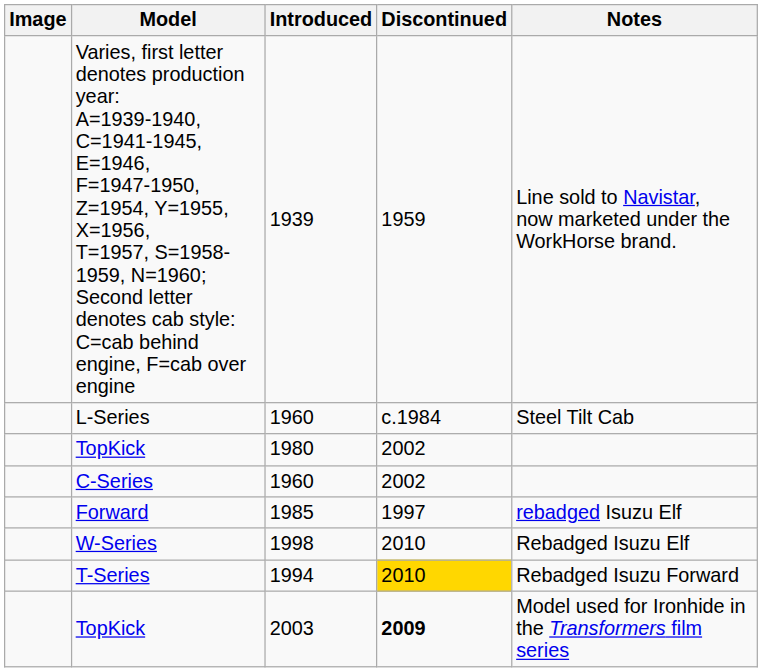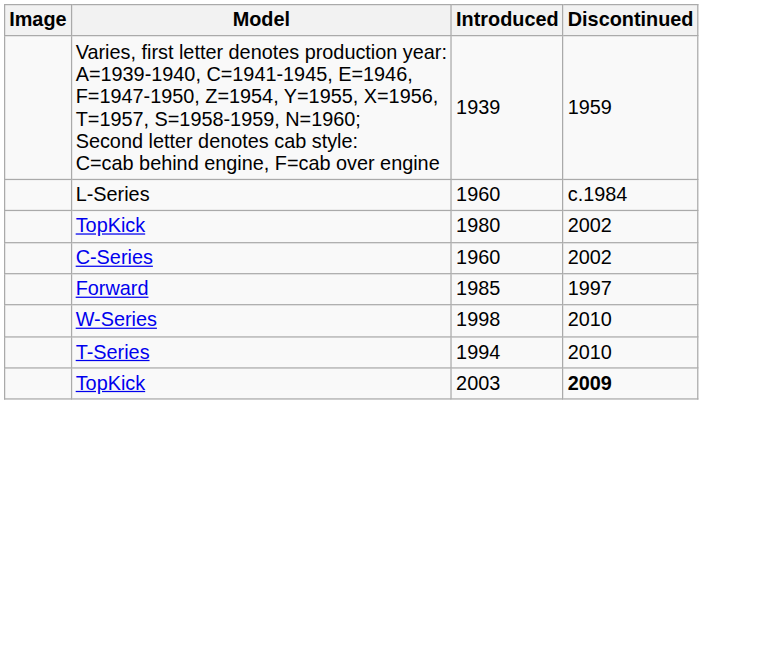- column: Notes | Line sold to Navistar, now marketed under the WorkHorse brand. | Steel Tilt Cab | rebadged Isuzu Elf | Rebadged Isuzu Elf | Rebadged Isuzu Forward | Model used for Ironhide in the Transformers film series
T-Series | Discontinued: gold background -> no background
